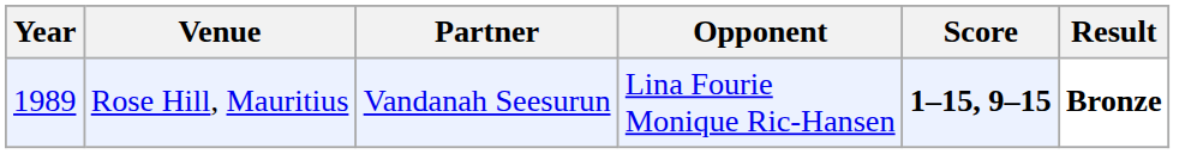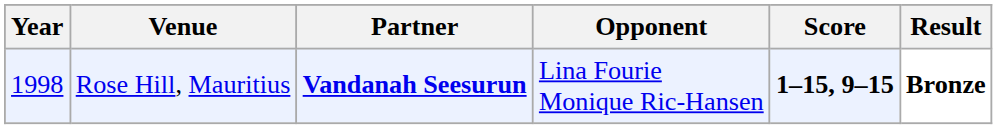Rose Hill, Mauritius | Year: 1989 -> 1998
Rose Hill, Mauritius | Partner: normal -> bold
